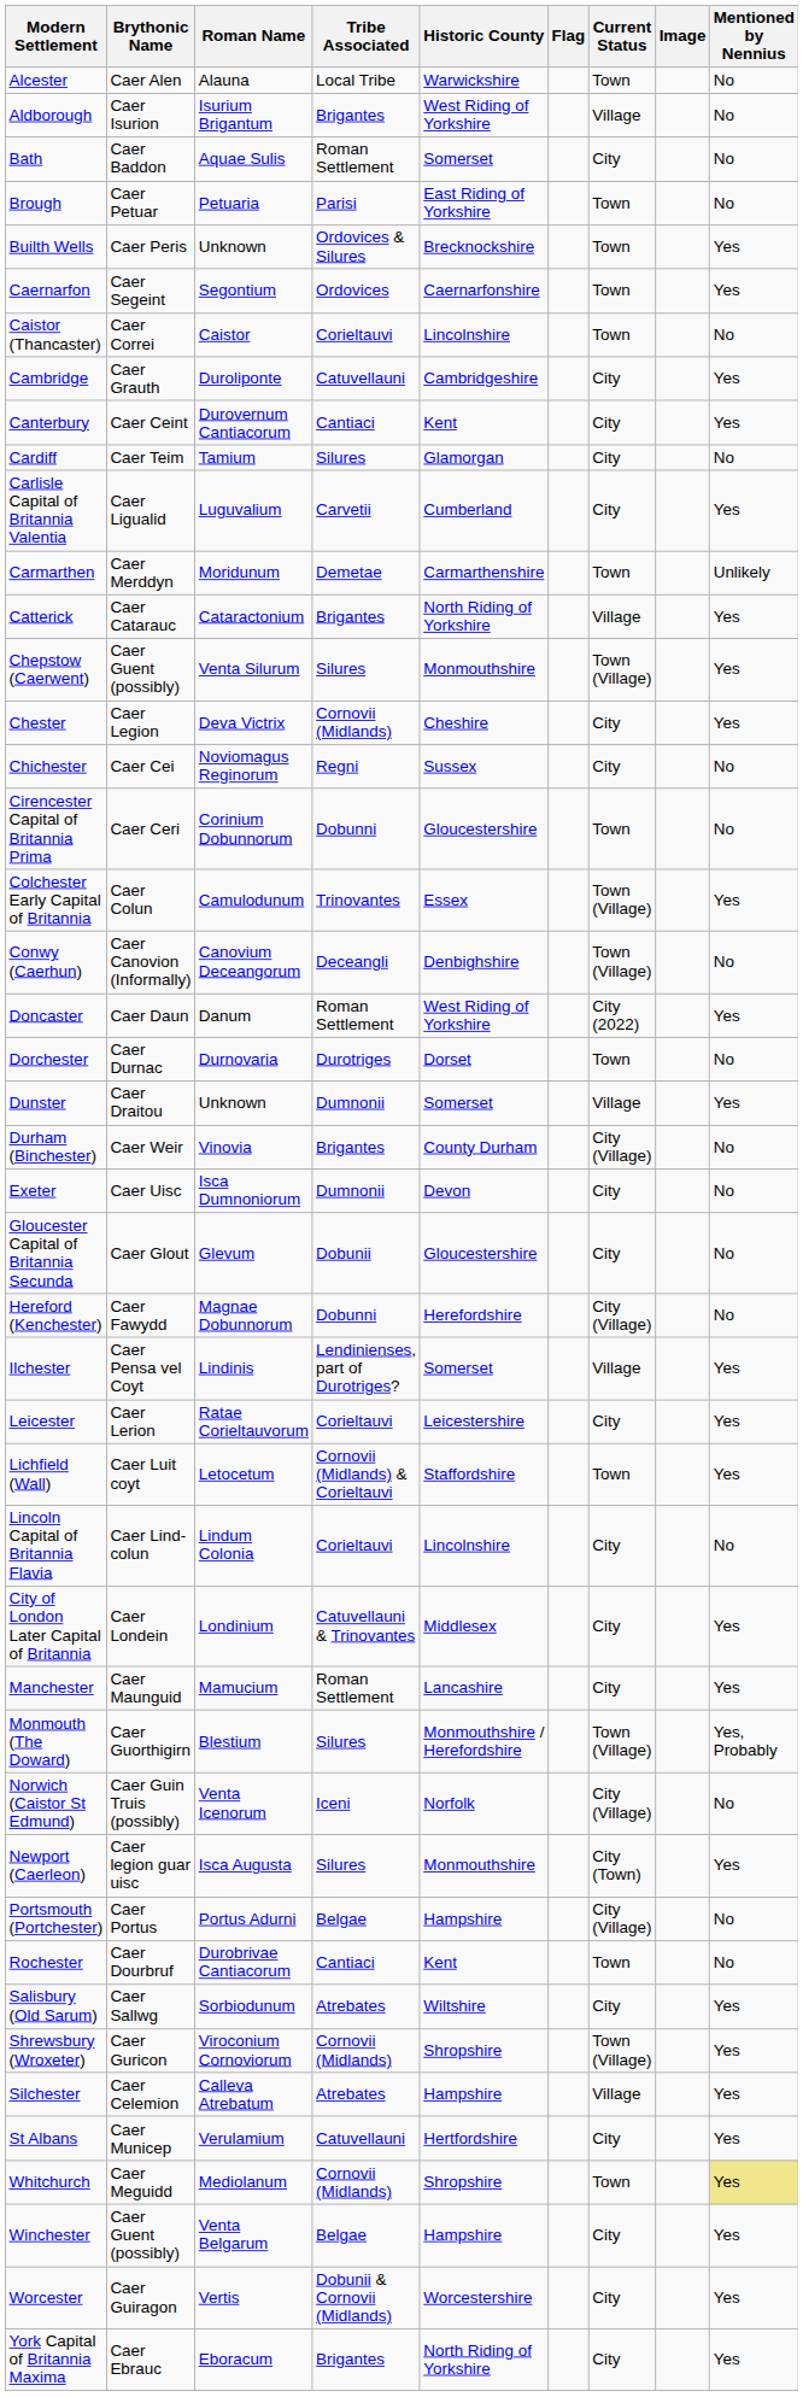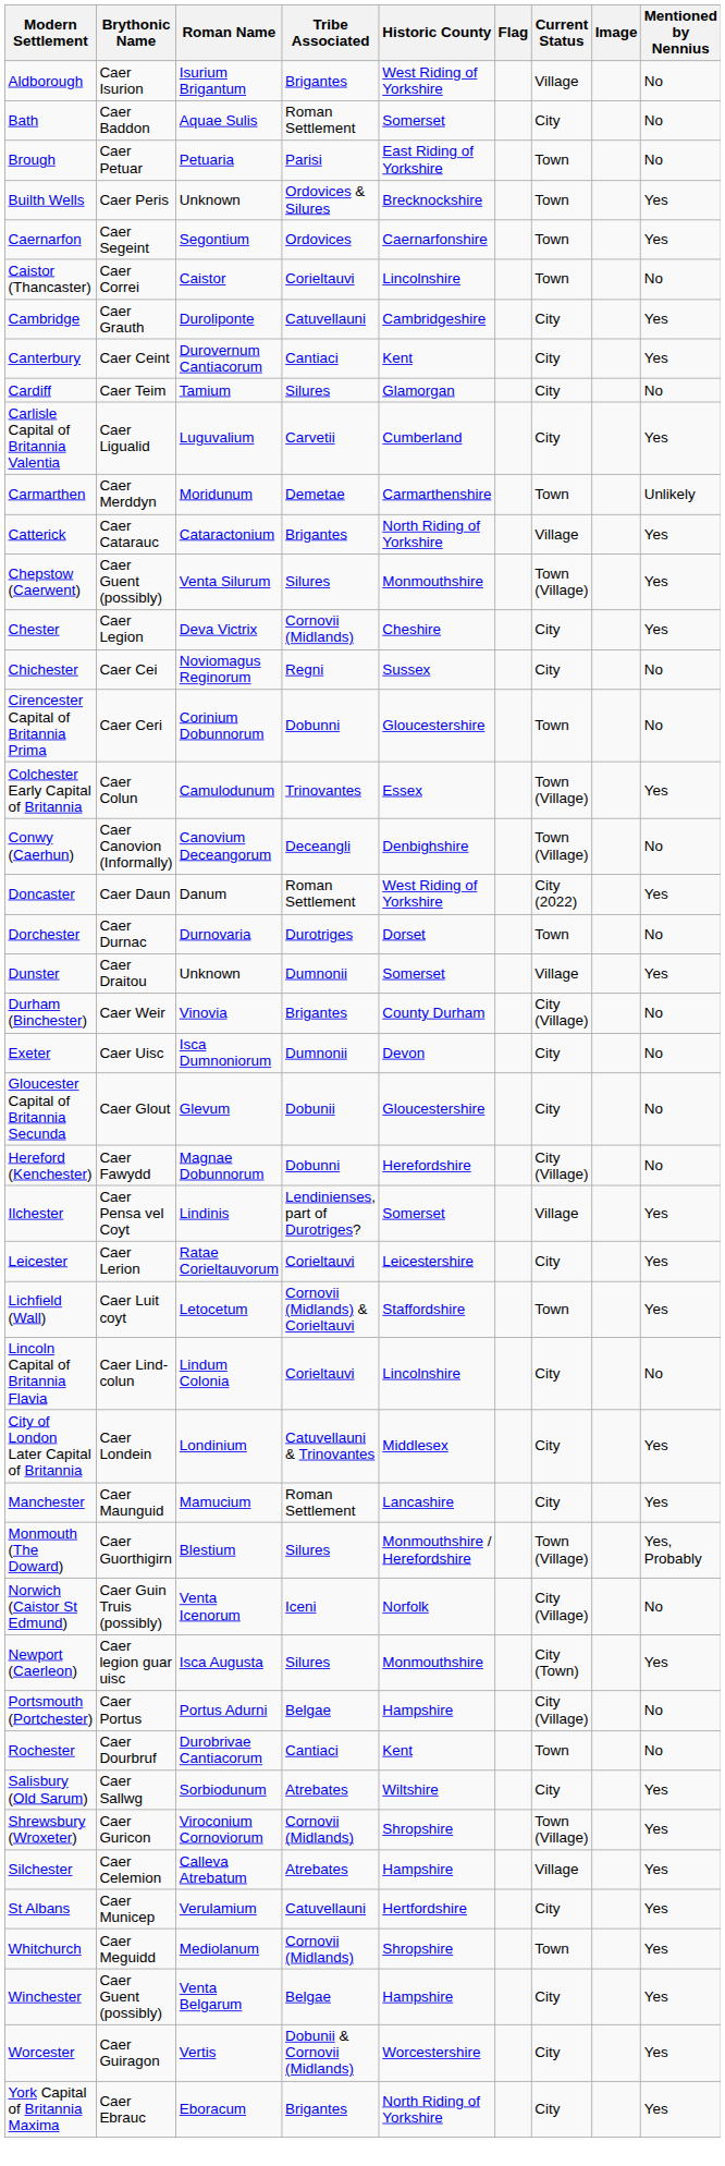- row: Alcester | Caer Alen | Alauna | Local Tribe | Warwickshire | Town | No
Whitchurch | Mentioned by Nennius: khaki background -> no background
